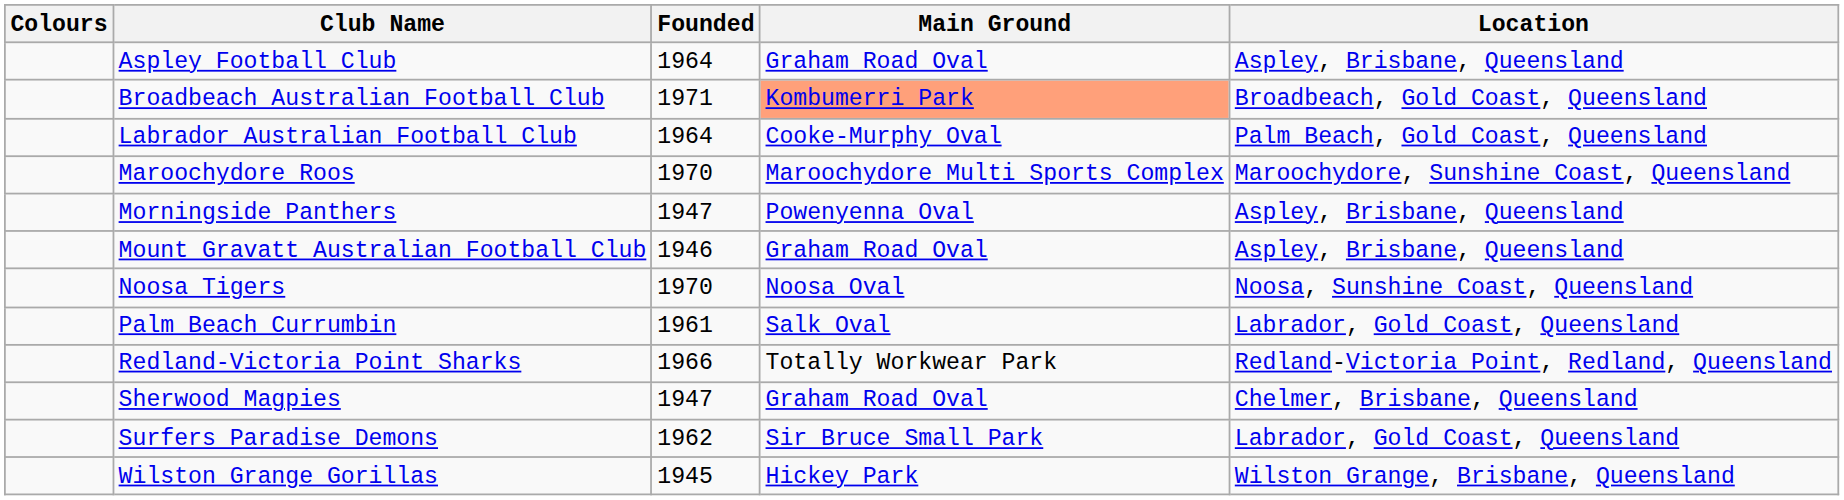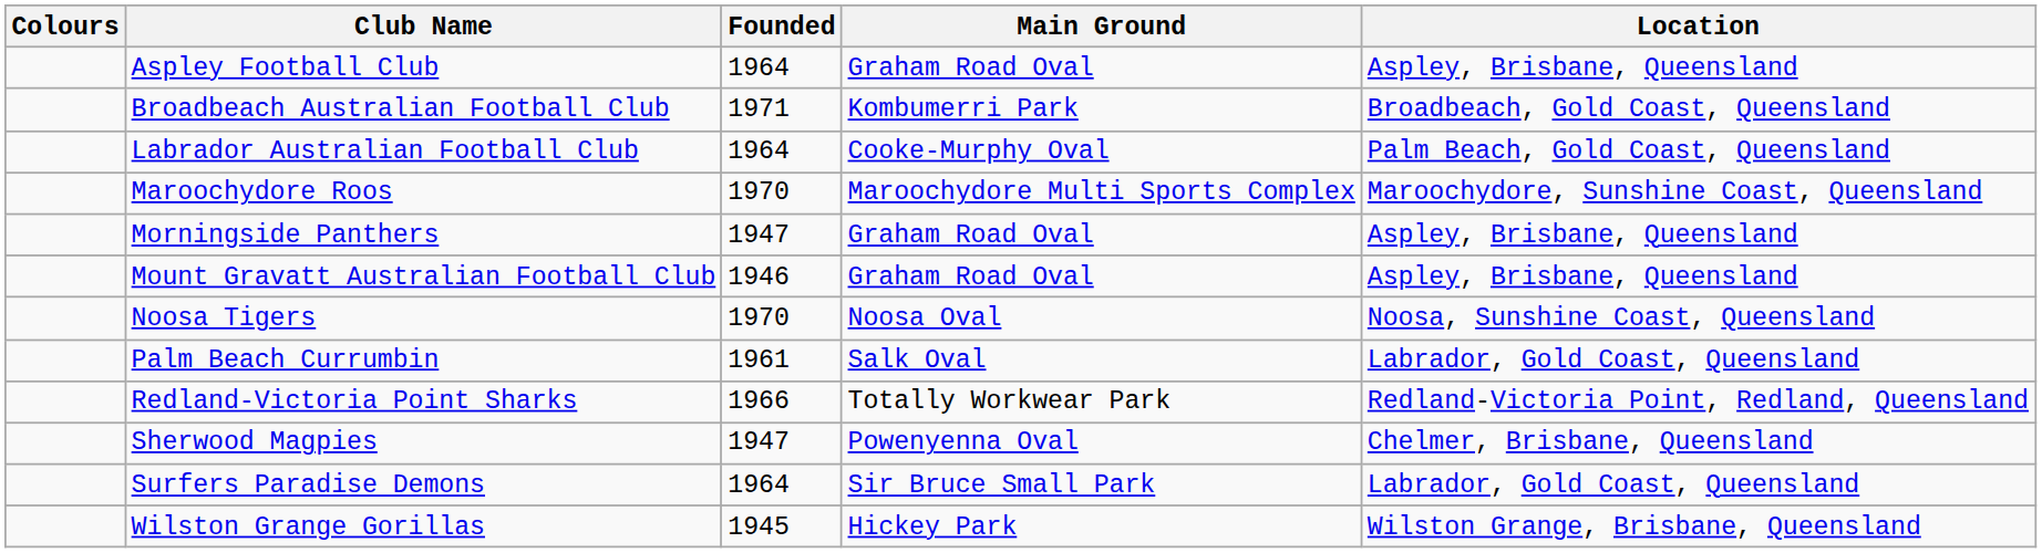Broadbeach Australian Football Club | Main Ground: lightsalmon background -> no background
Morningside Panthers | Main Ground: Powenyenna Oval -> Graham Road Oval
Sherwood Magpies | Main Ground: Graham Road Oval -> Powenyenna Oval
Surfers Paradise Demons | Founded: 1962 -> 1964
